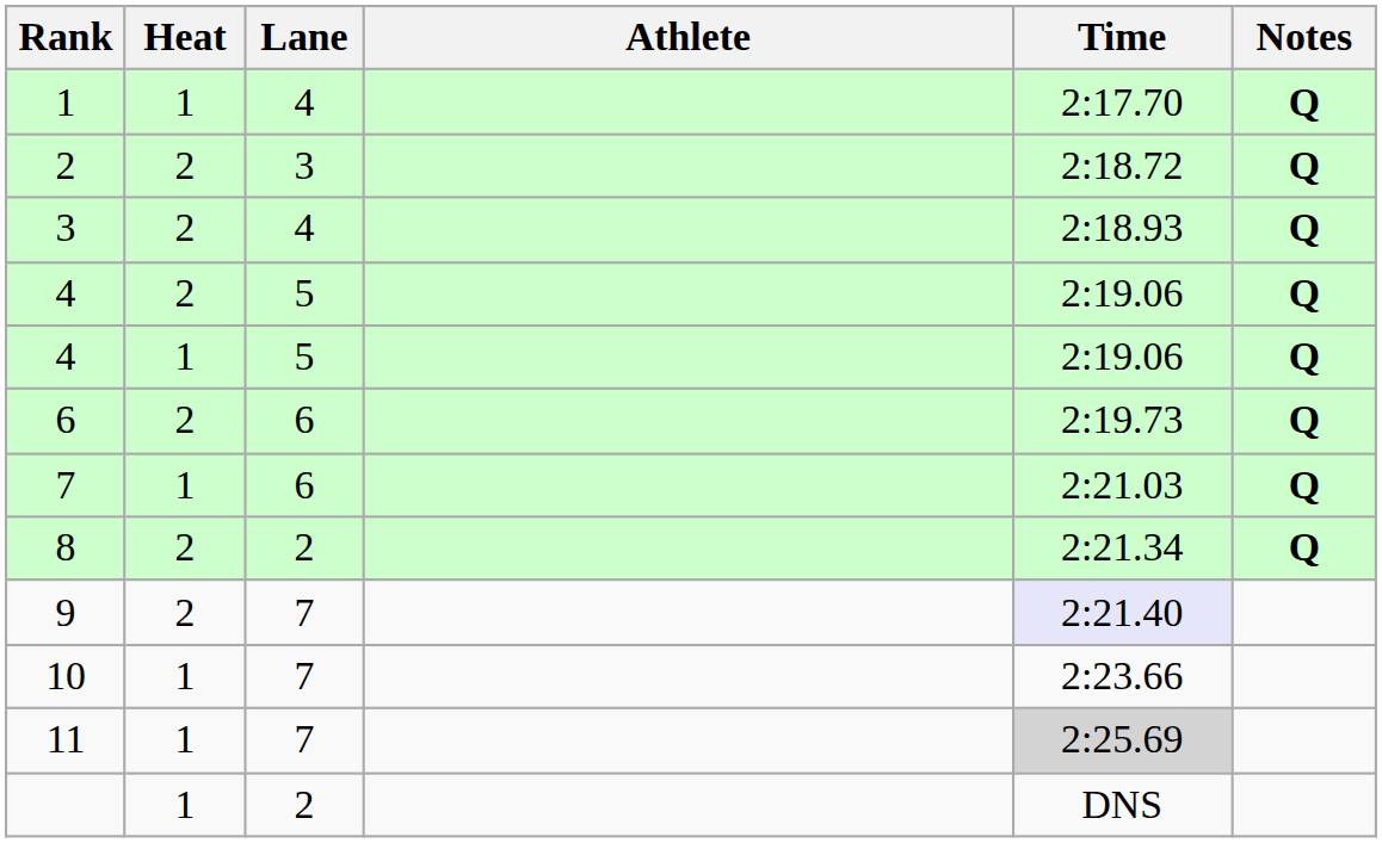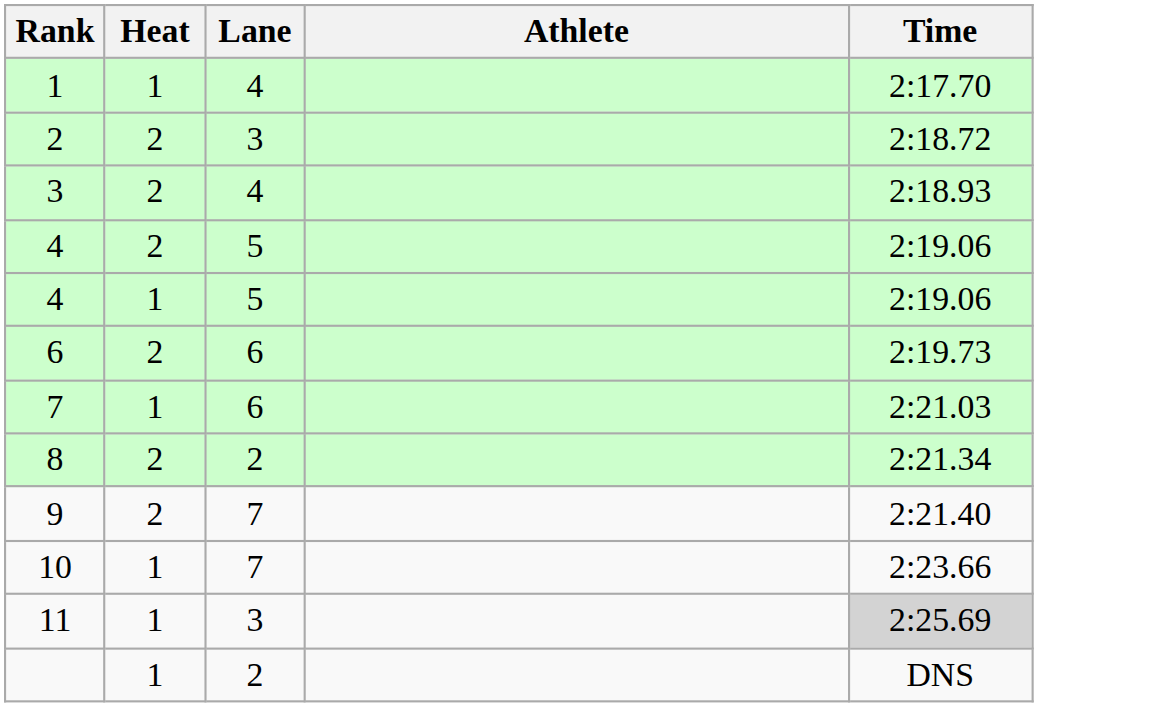- column: Notes | Q | Q | Q | Q | Q | Q | Q | Q
9 | Time: lavender background -> no background
11 | Lane: 7 -> 3
